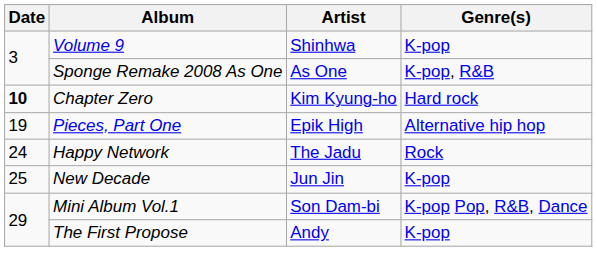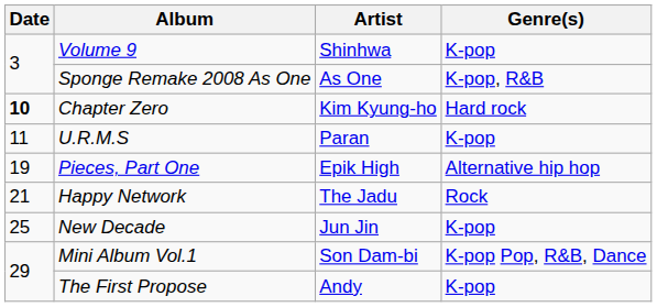+ row: 11 | U.R.M.S | Paran | K-pop
Happy Network | Date: 24 -> 21
